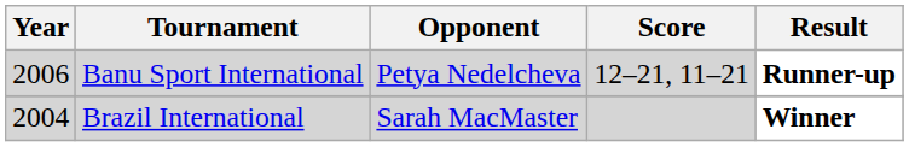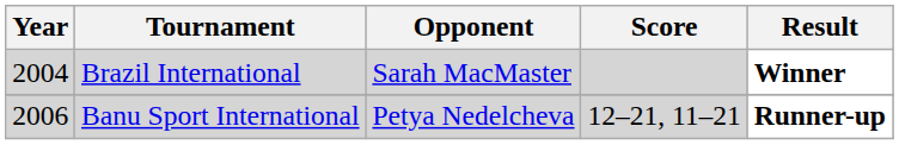rows swapped: Brazil International <-> Banu Sport International
